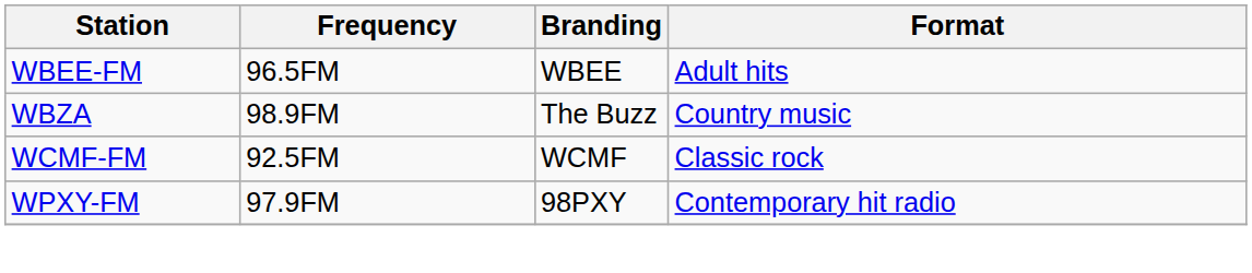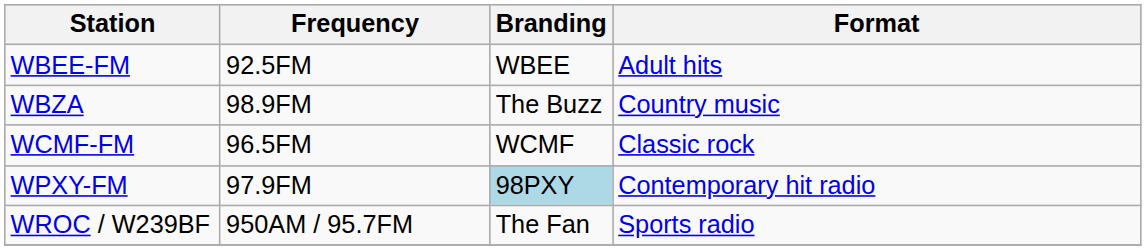WBEE-FM | Frequency: 96.5FM -> 92.5FM
WCMF-FM | Frequency: 92.5FM -> 96.5FM
WPXY-FM | Branding: no background -> lightblue background
+ row: WROC / W239BF | 950AM / 95.7FM | The Fan | Sports radio
